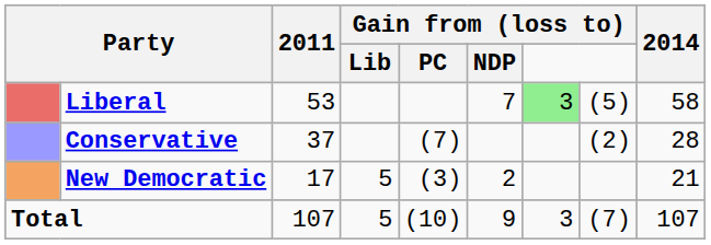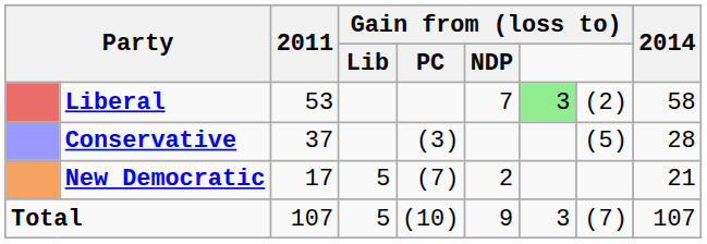Liberal | column 8: (5) -> (2)
Conservative | Gain from (loss to) / PC: (7) -> (3)
Conservative | column 8: (2) -> (5)
New Democratic | Gain from (loss to) / PC: (3) -> (7)
